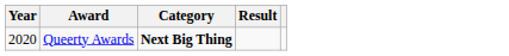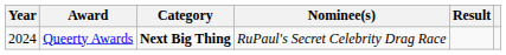+ column: Nominee(s) | RuPaul's Secret Celebrity Drag Race
Queerty Awards | Year: 2020 -> 2024
